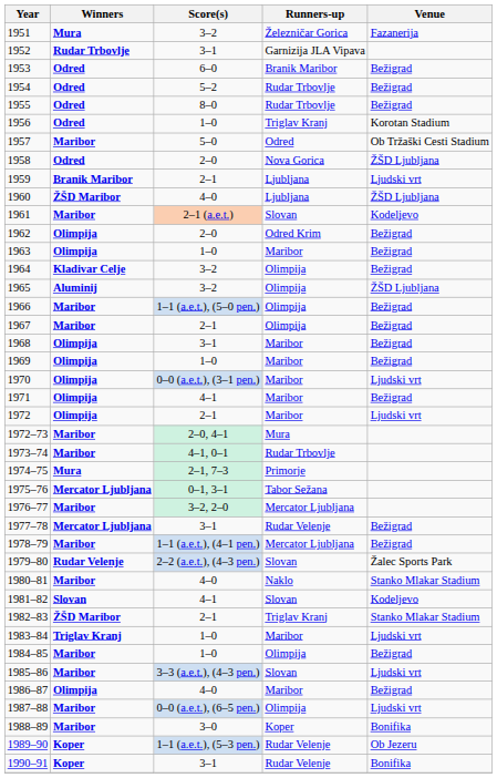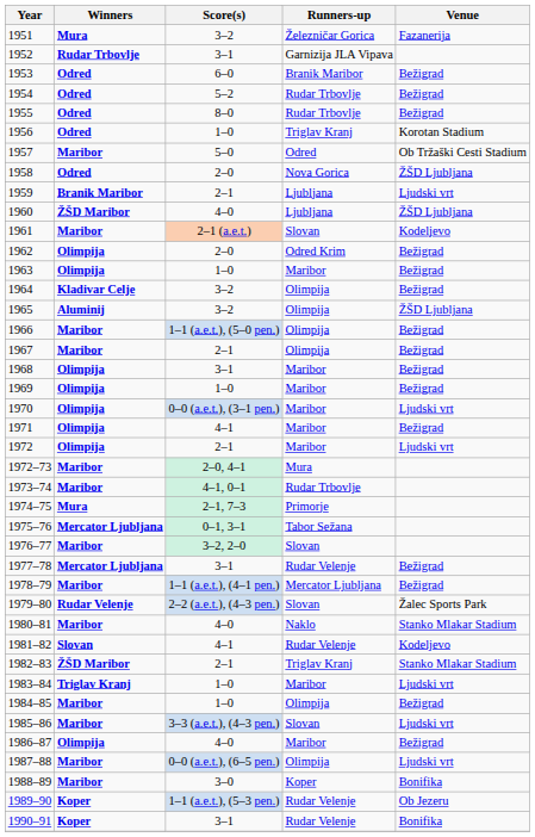1976–77 | Runners-up: Mercator Ljubljana -> Slovan
1981–82 | Runners-up: Slovan -> Rudar Velenje
